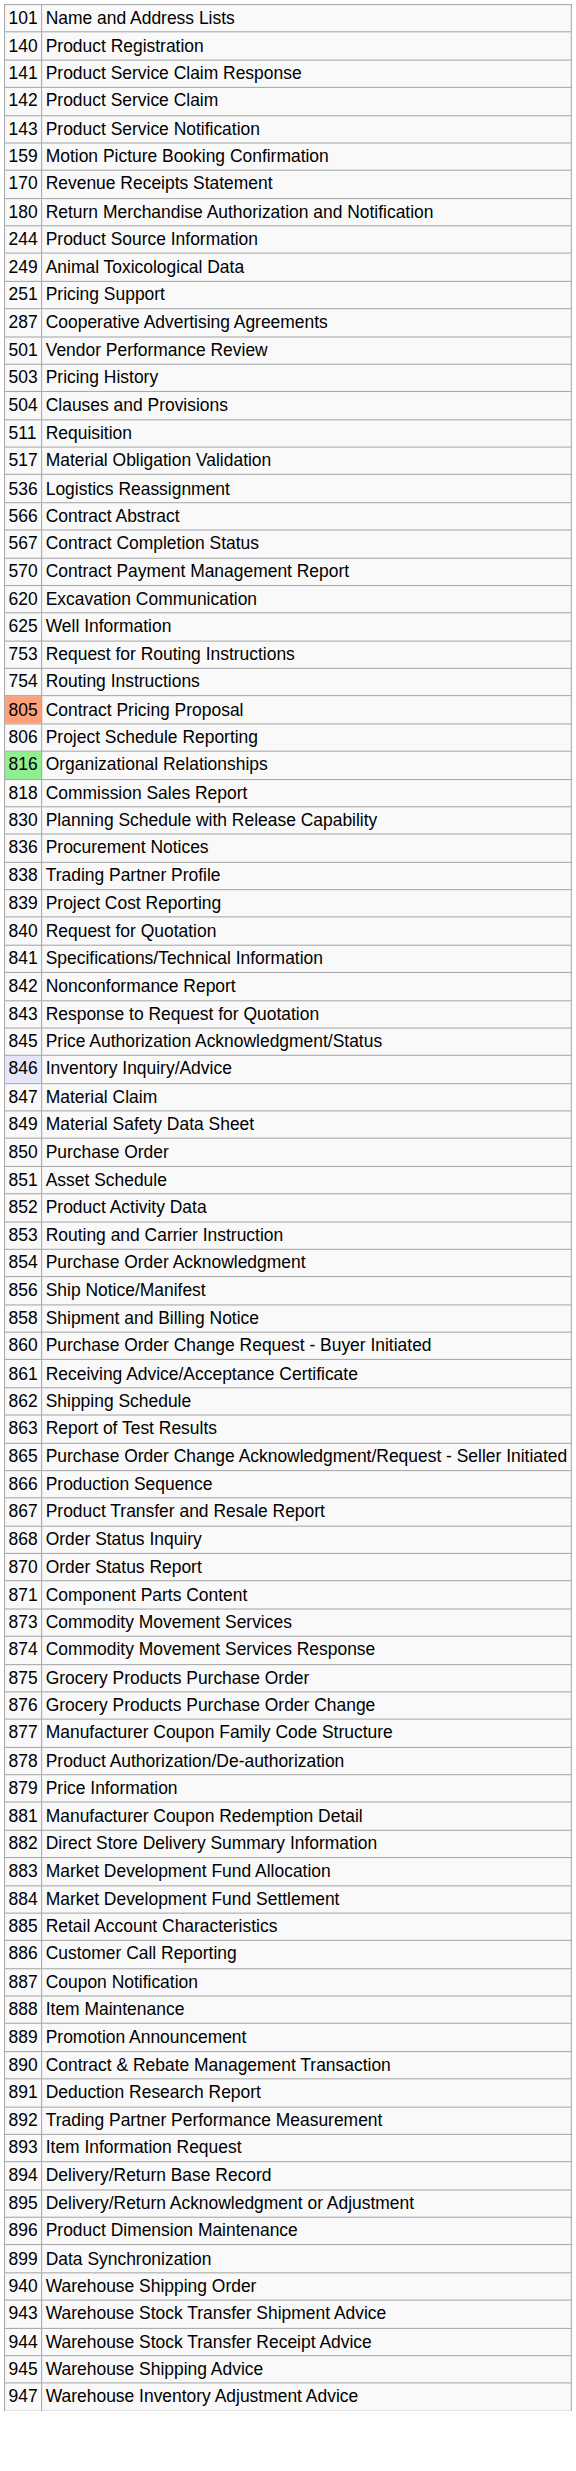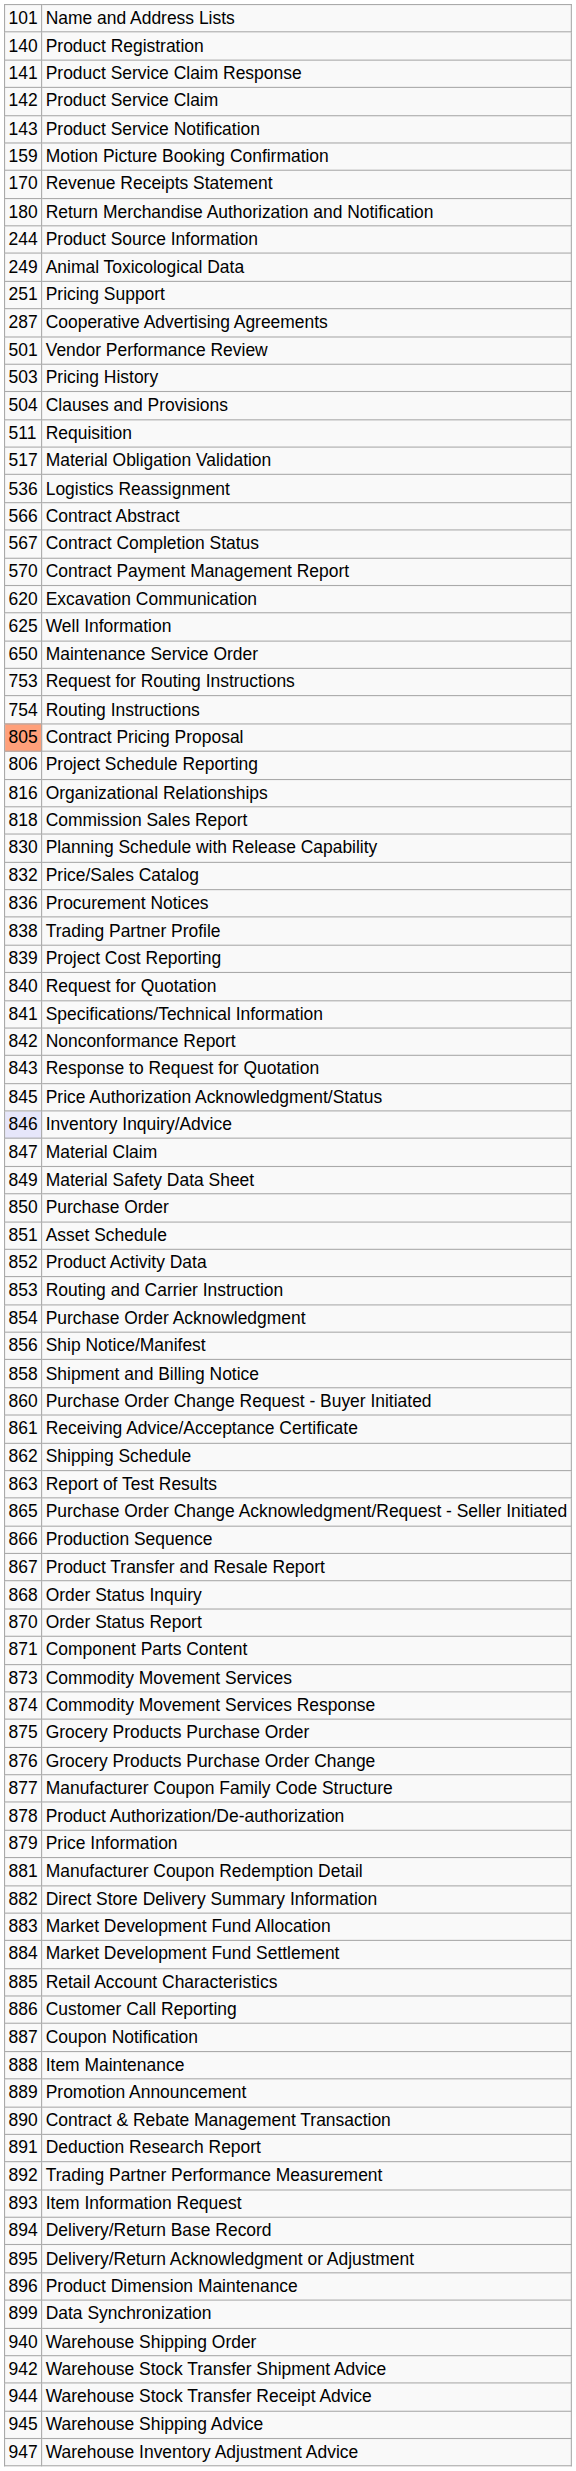+ row: 650 | Maintenance Service Order
Organizational Relationships | column 1: lightgreen background -> no background
+ row: 832 | Price/Sales Catalog
Warehouse Stock Transfer Shipment Advice | column 1: 943 -> 942
